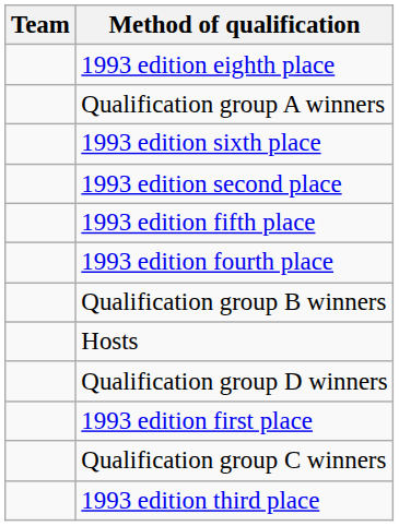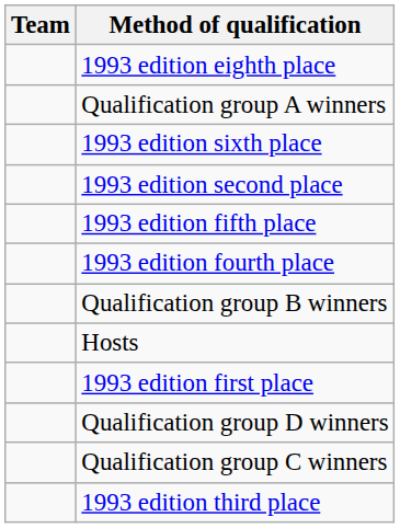rows swapped: Qualification group D winners <-> 1993 edition first place
